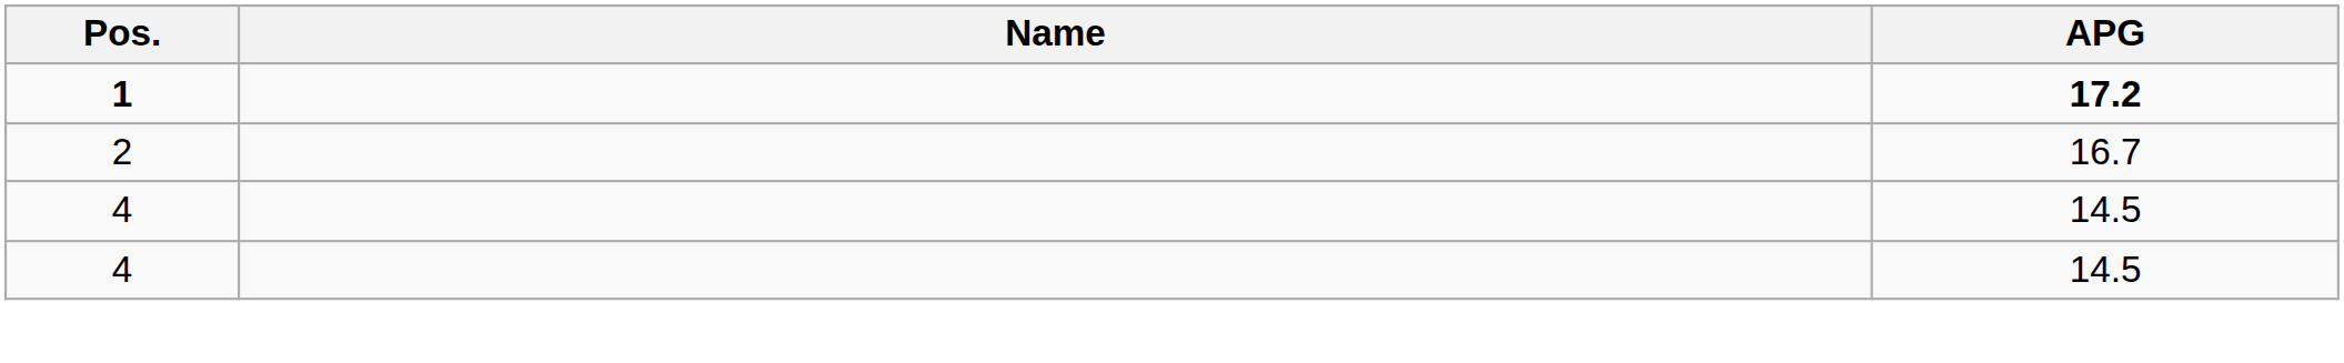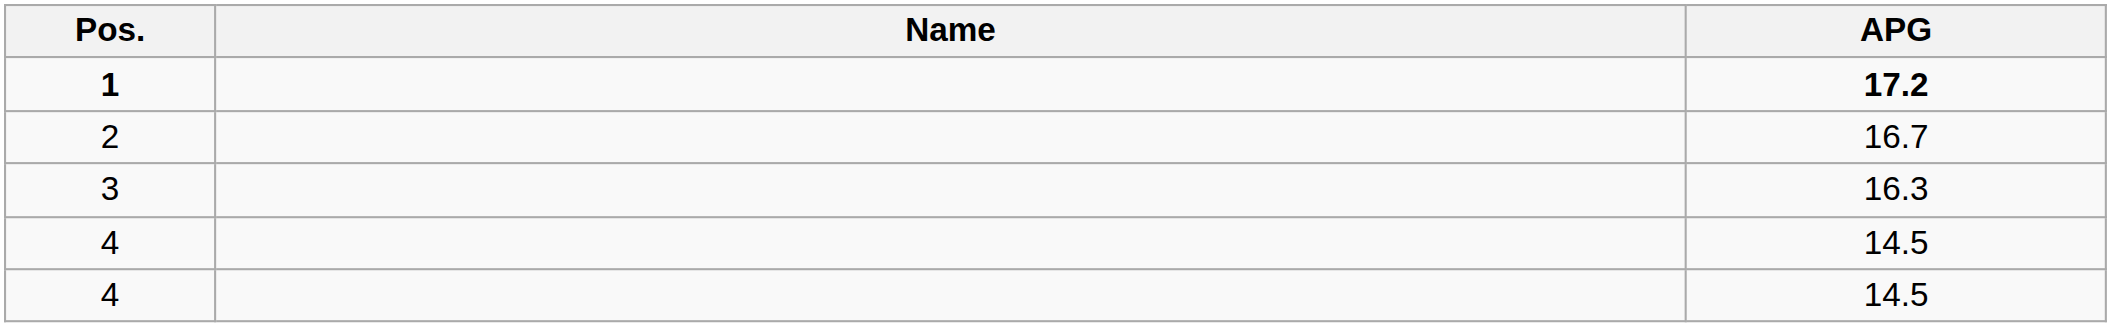+ row: 3 | 16.3
